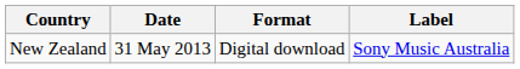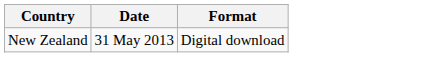- column: Label | Sony Music Australia
